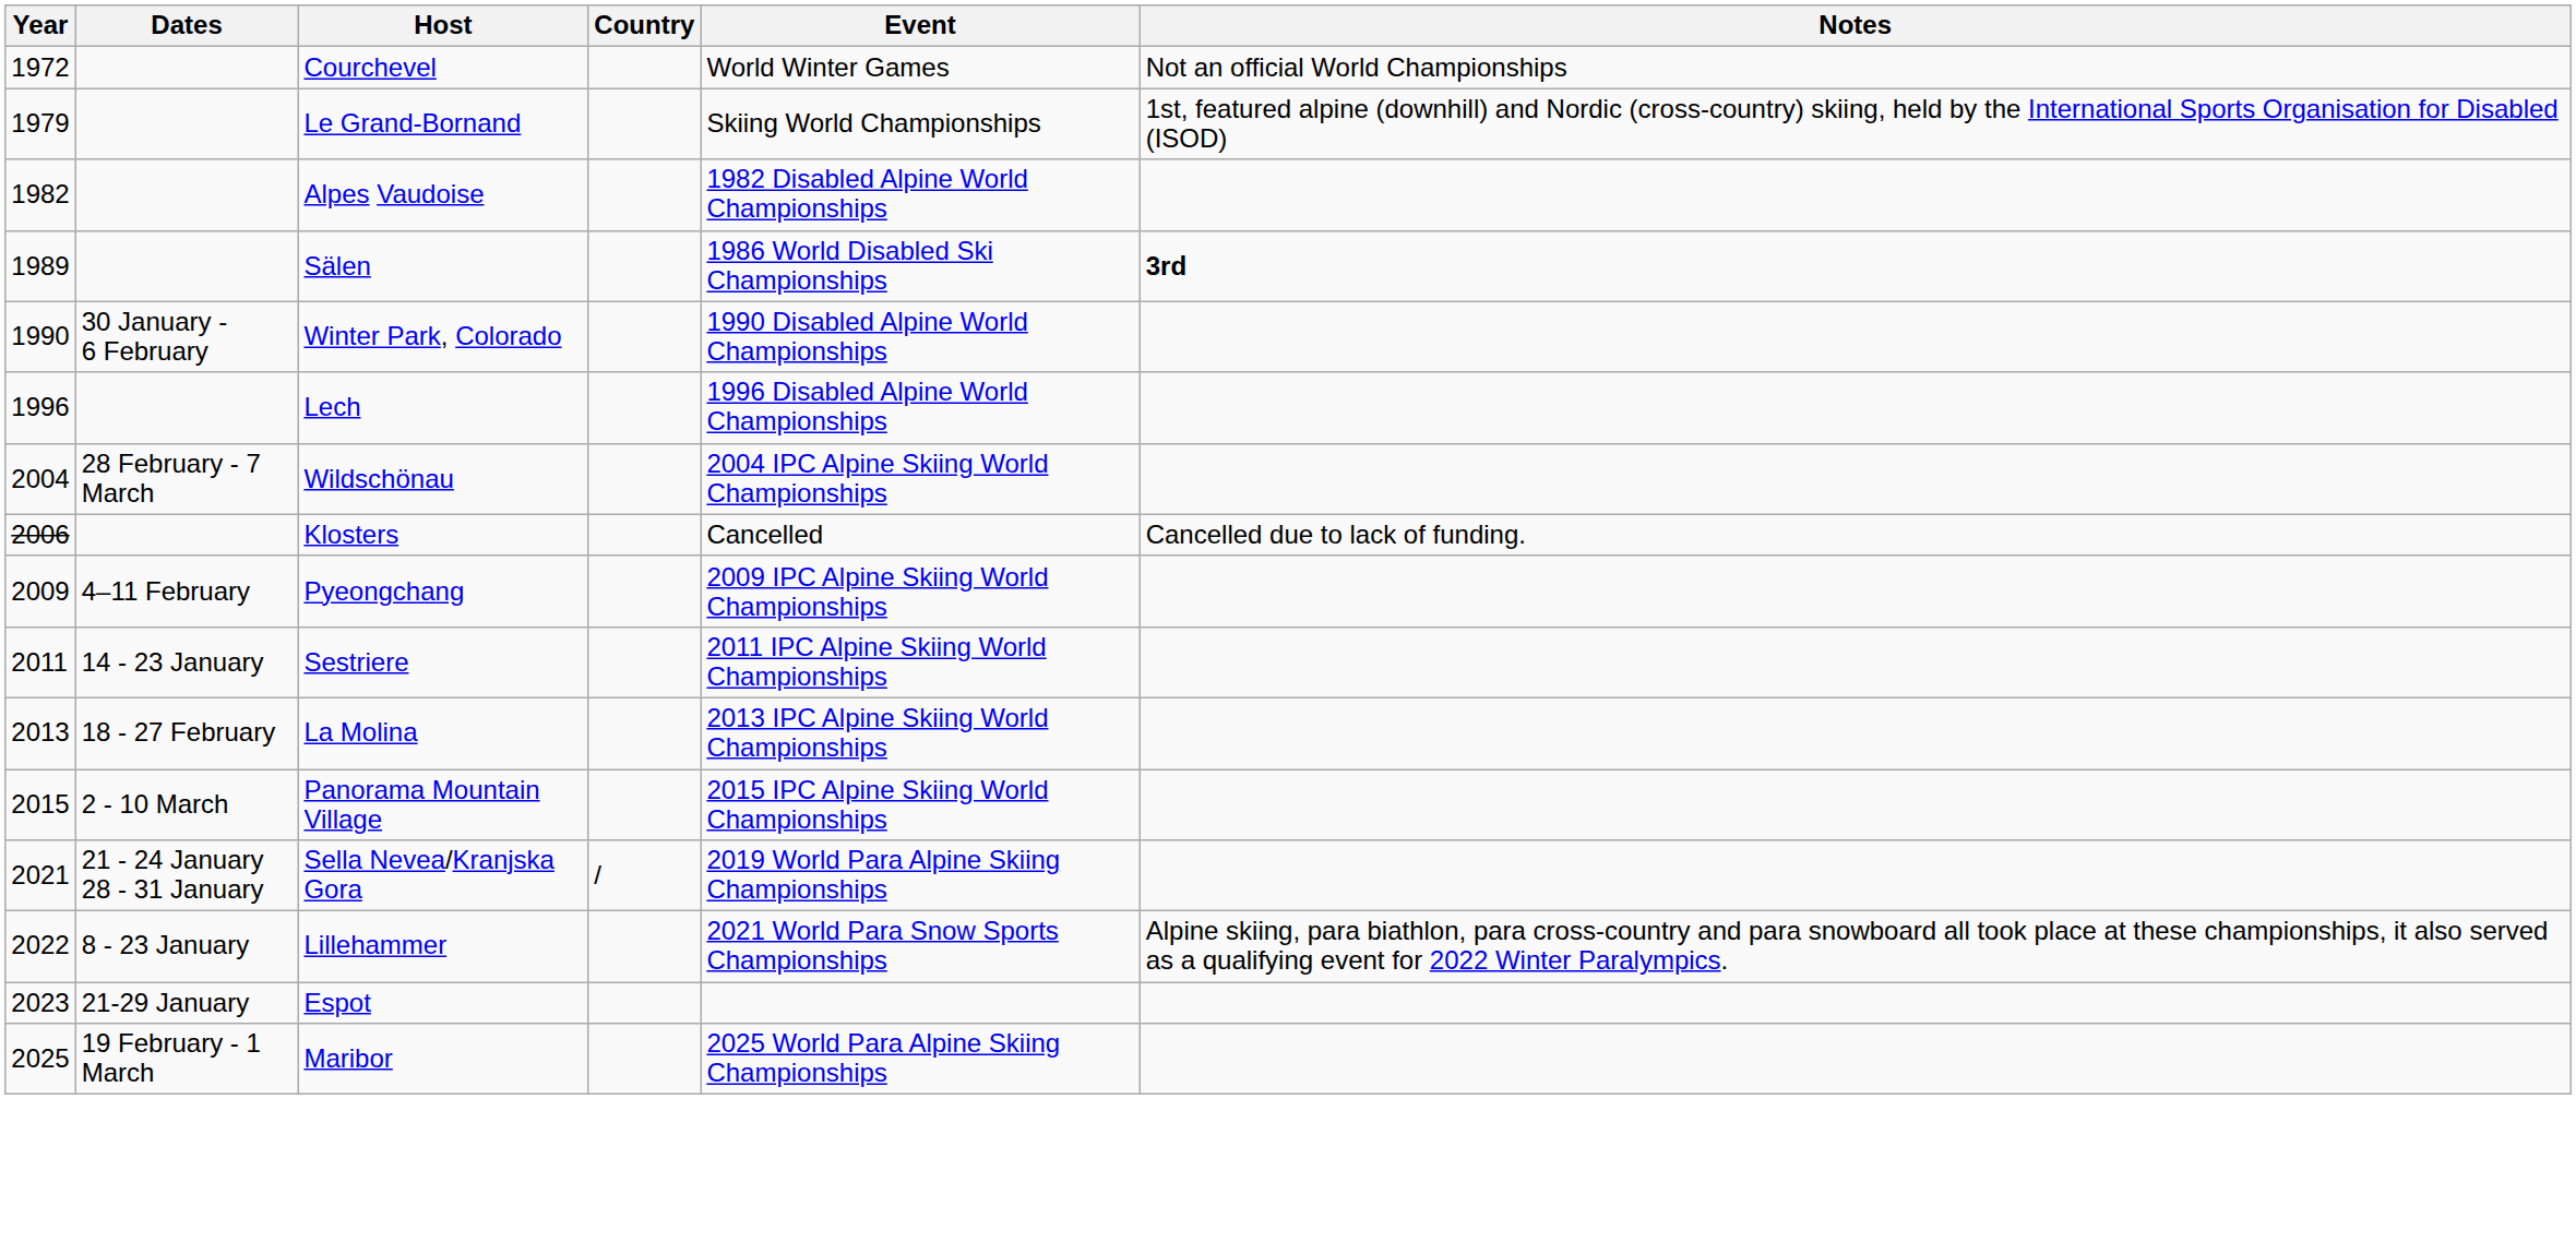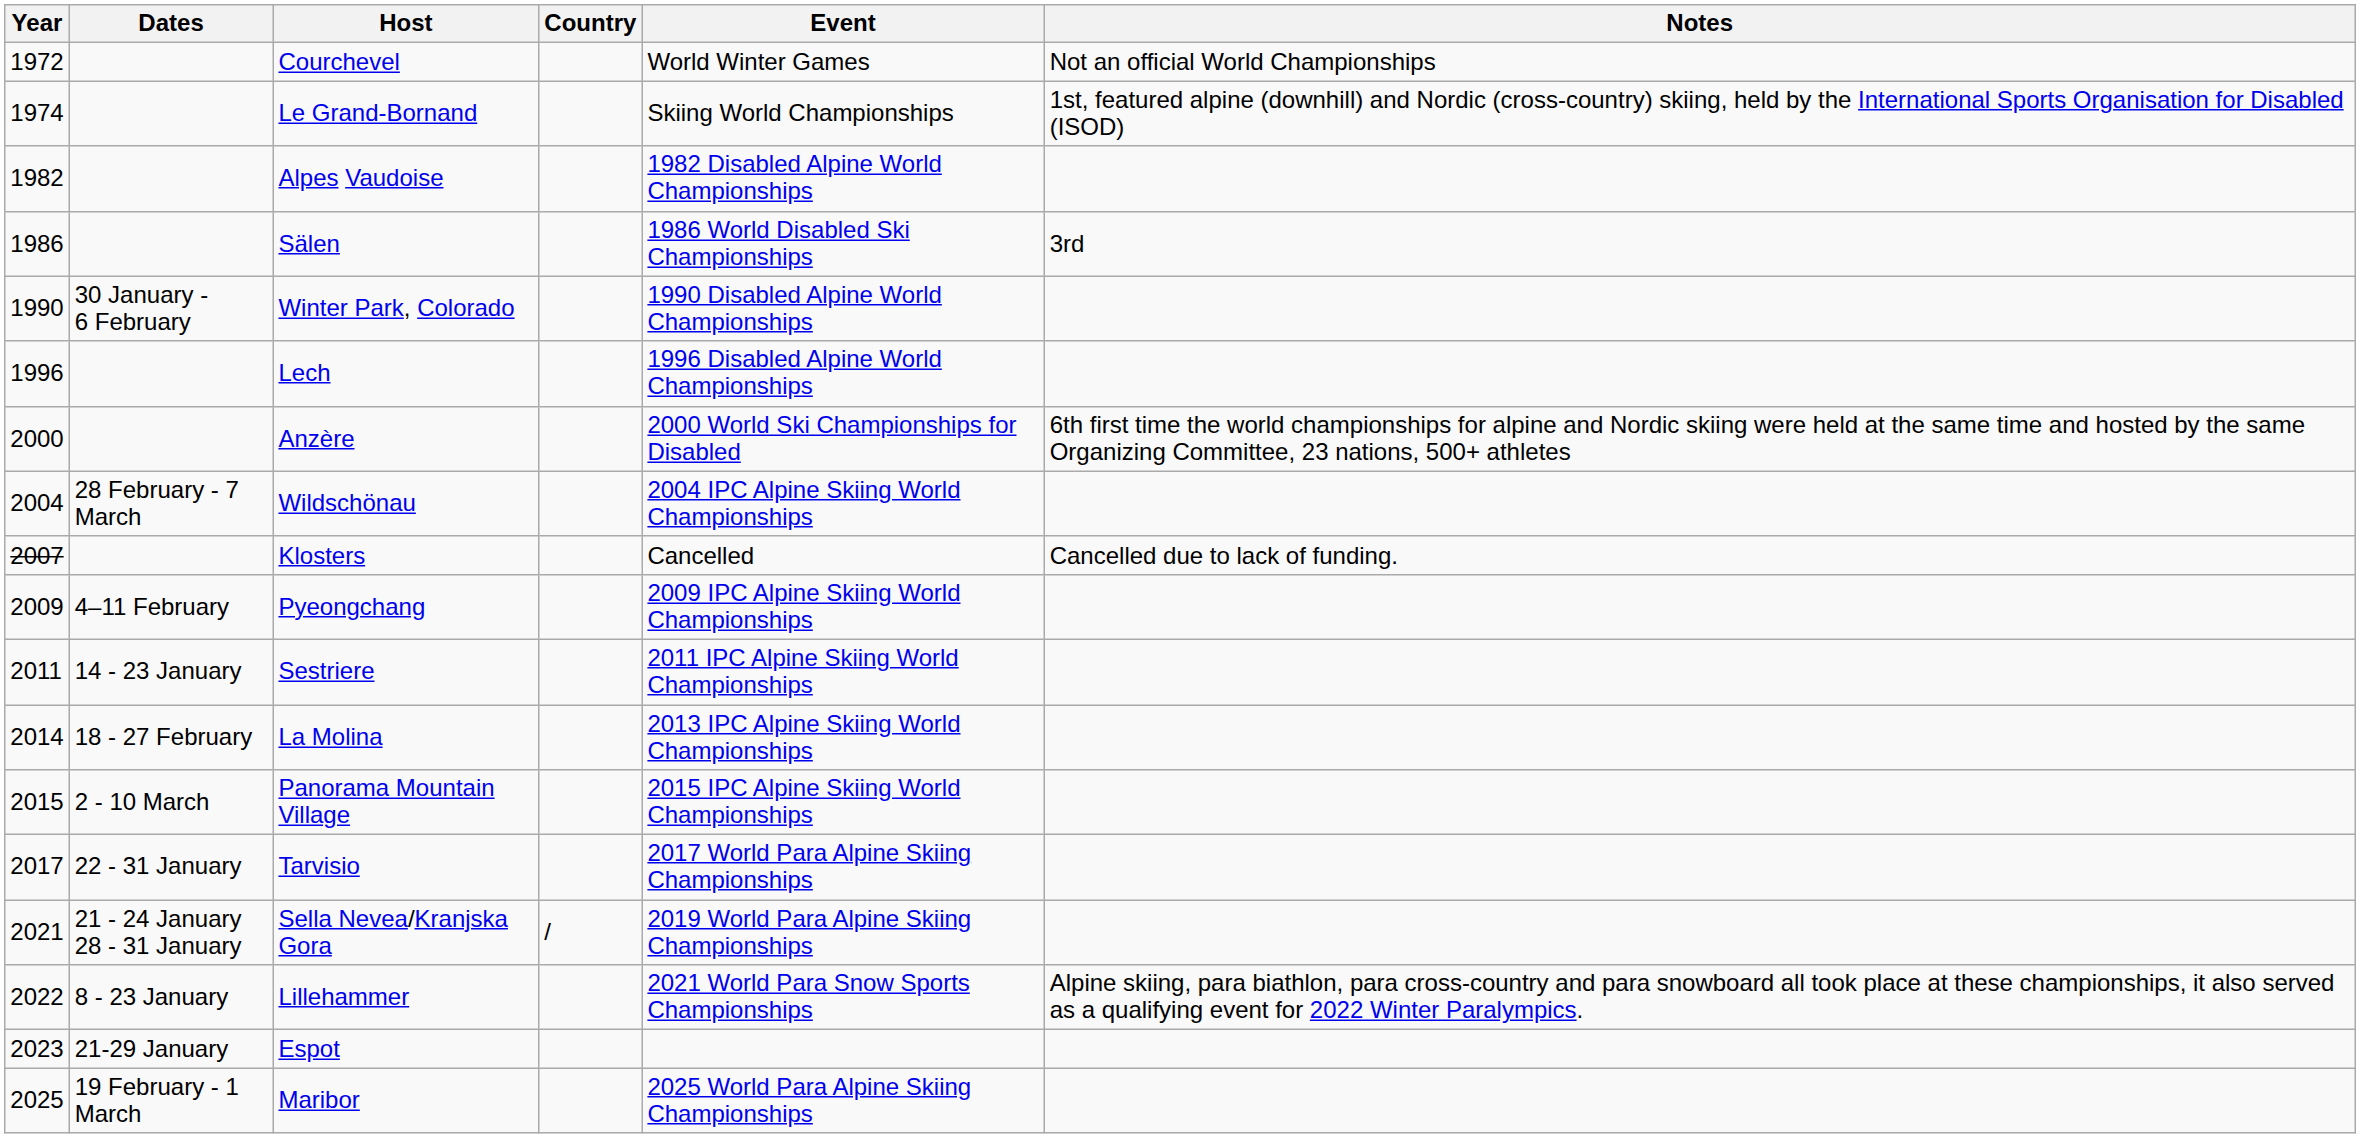Le Grand-Bornand | Year: 1979 -> 1974
Sälen | Year: 1989 -> 1986
Sälen | Notes: bold -> normal
+ row: 2000 | Anzère | 2000 World Ski Championships for Disabled | 6th first time the world championships for alpine and Nordic skiing were held at the same time and hosted by the same Organizing Committee, 23 nations, 500+ athletes
Klosters | Year: 2006 -> 2007
La Molina | Year: 2013 -> 2014
+ row: 2017 | 22 - 31 January | Tarvisio | 2017 World Para Alpine Skiing Championships
